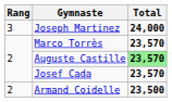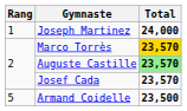Joseph Martinez | Rang: 3 -> 1
Marco Torrès | Total: no background -> gold background
Armand Coidelle | Rang: 2 -> 5
